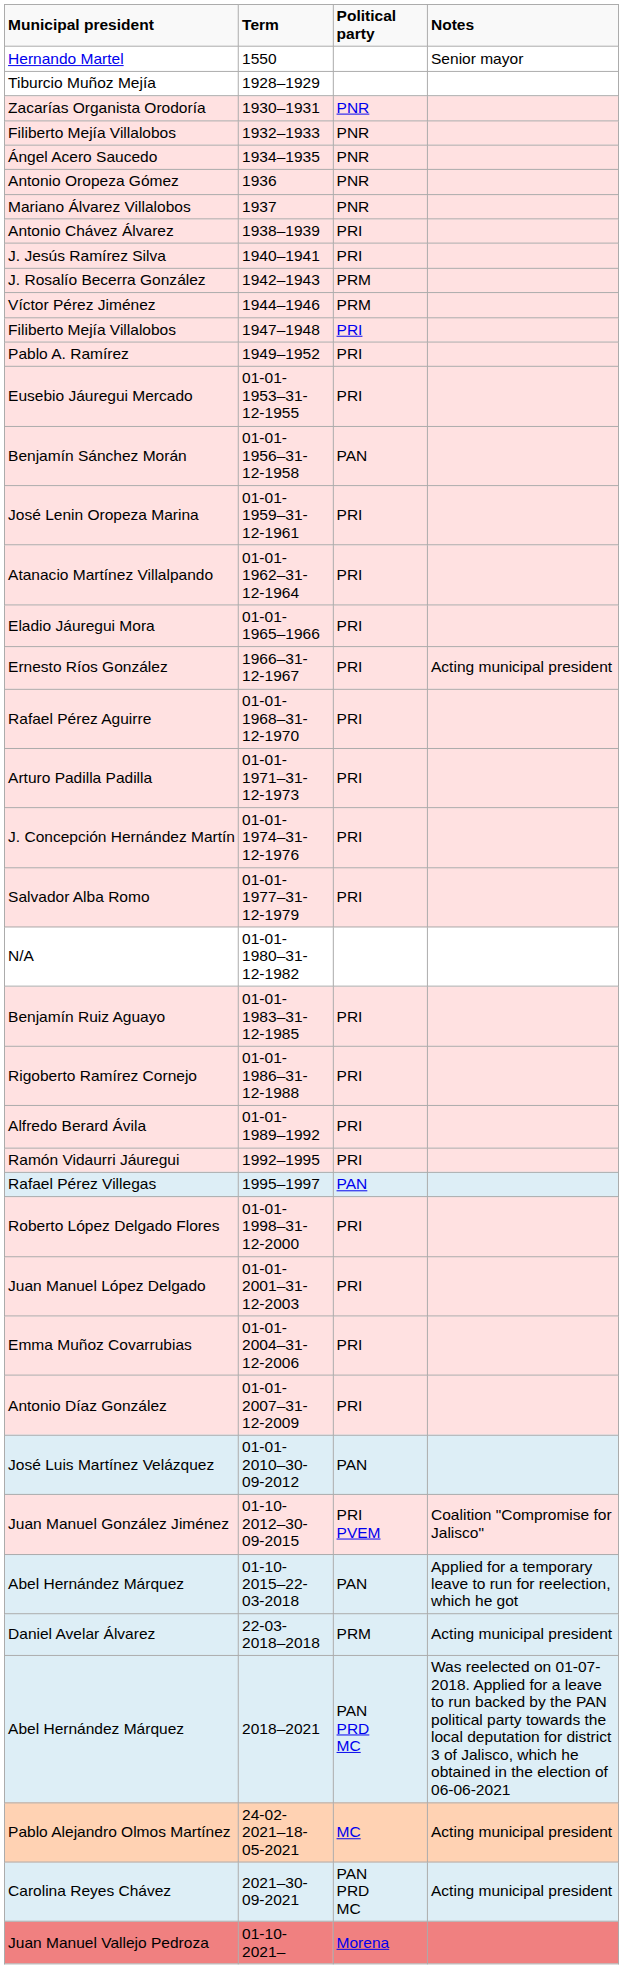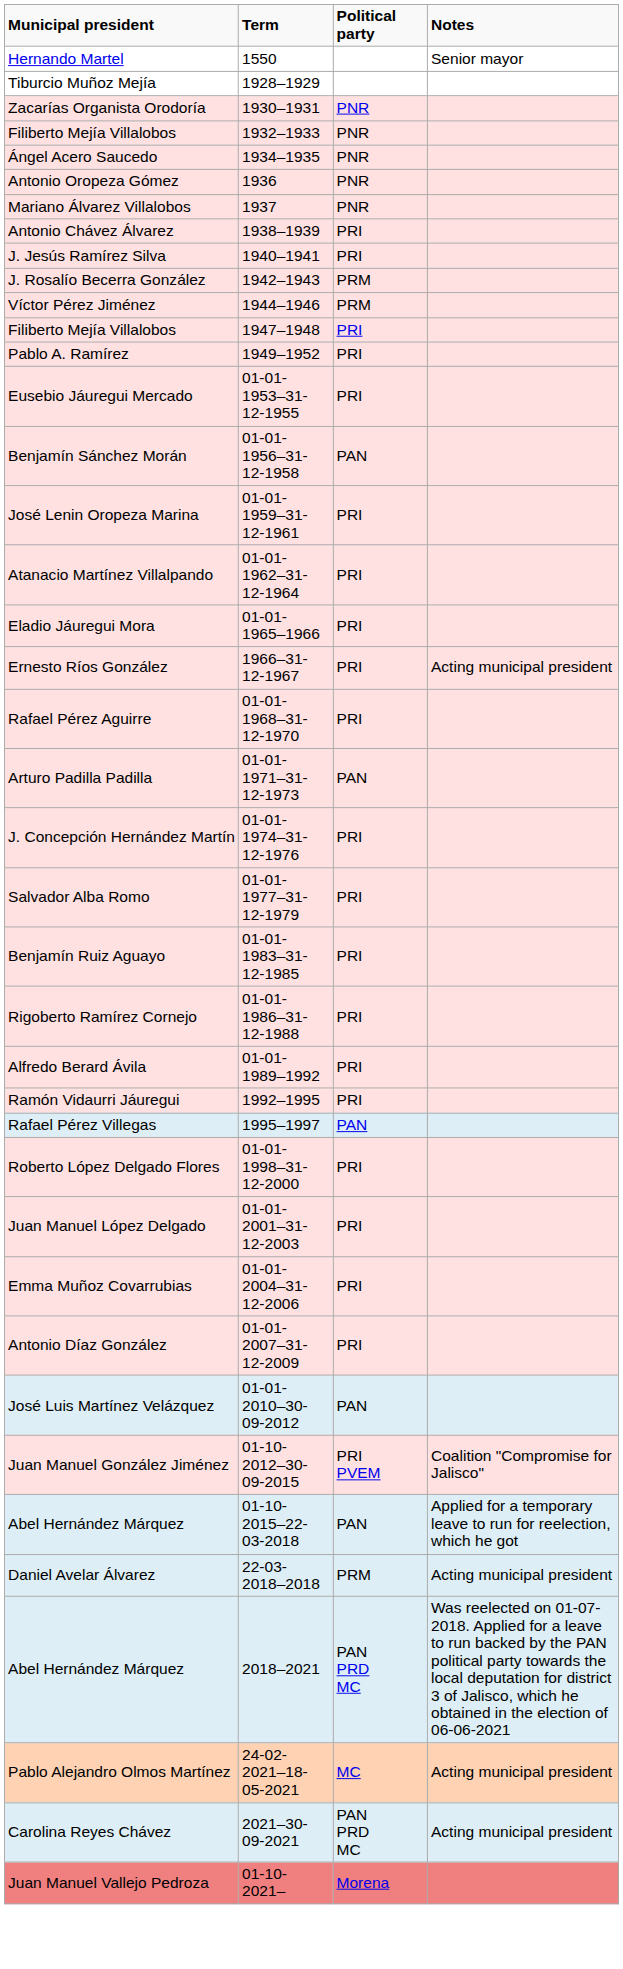Arturo Padilla Padilla | Political party: PRI -> PAN
- row: N/A | 01-01-1980–31-12-1982
